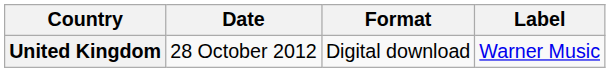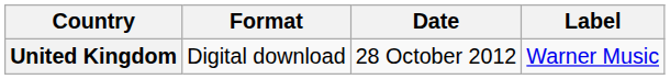columns swapped: Date <-> Format
